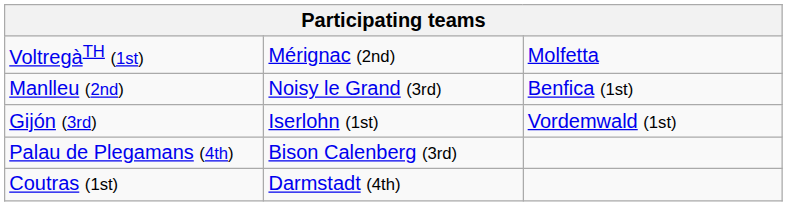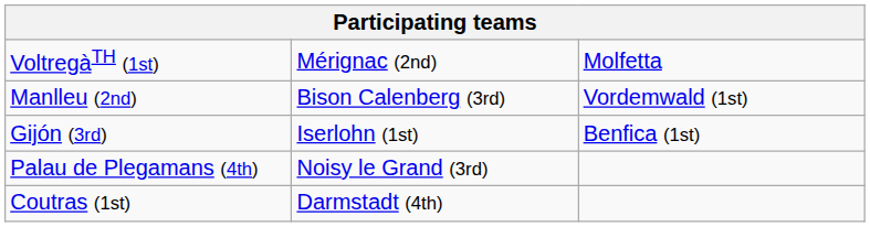Manlleu (2nd) | column 2: Noisy le Grand (3rd) -> Bison Calenberg (3rd)
Manlleu (2nd) | column 3: Benfica (1st) -> Vordemwald (1st)
Gijón (3rd) | column 3: Vordemwald (1st) -> Benfica (1st)
Palau de Plegamans (4th) | column 2: Bison Calenberg (3rd) -> Noisy le Grand (3rd)
